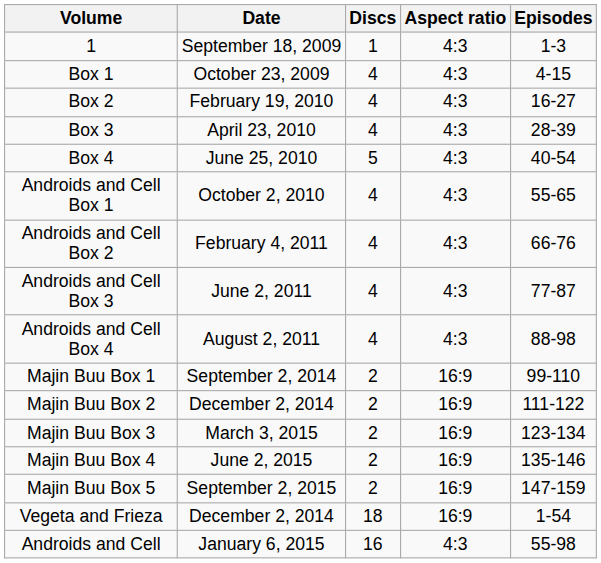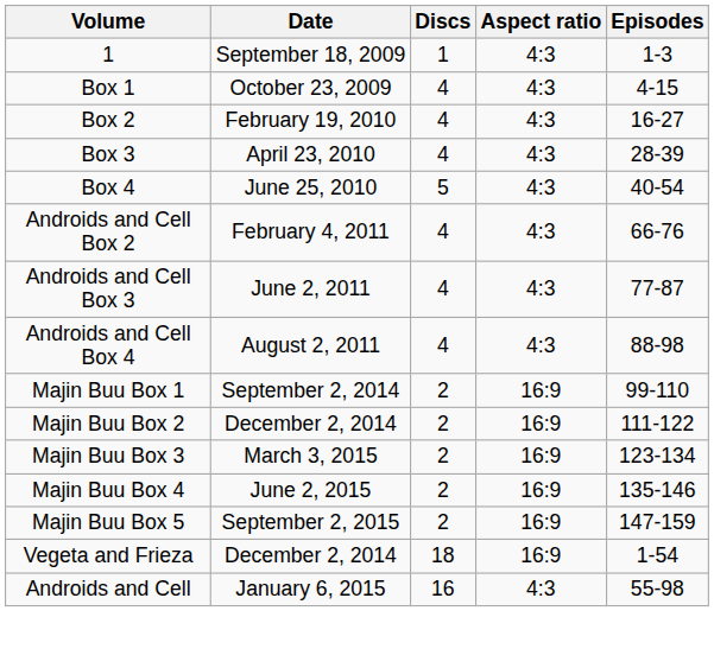- row: Androids and Cell Box 1 | October 2, 2010 | 4 | 4:3 | 55-65
